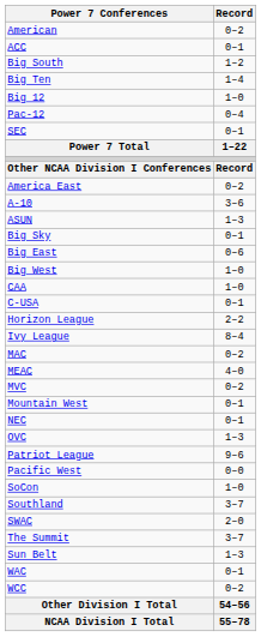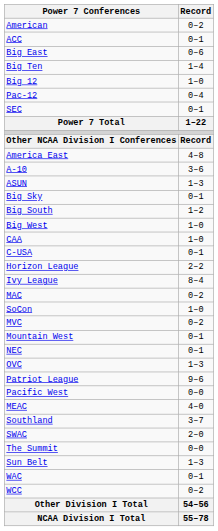rows swapped: Big East <-> Big South
America East | Record: 0–2 -> 4–8
rows swapped: MEAC <-> SoCon
The Summit | Record: 3–7 -> 0–0
